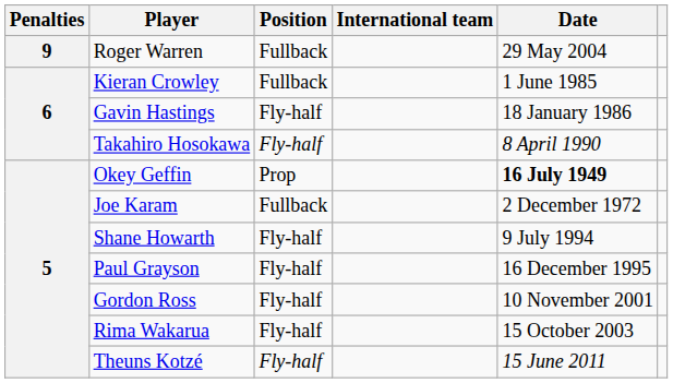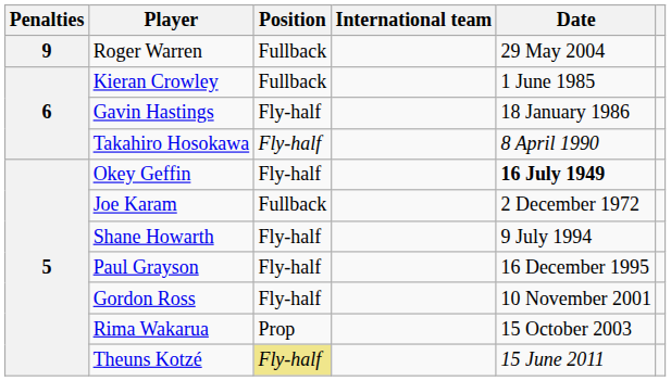Okey Geffin | Position: Prop -> Fly-half
Rima Wakarua | Position: Fly-half -> Prop
Theuns Kotzé | Position: no background -> khaki background
